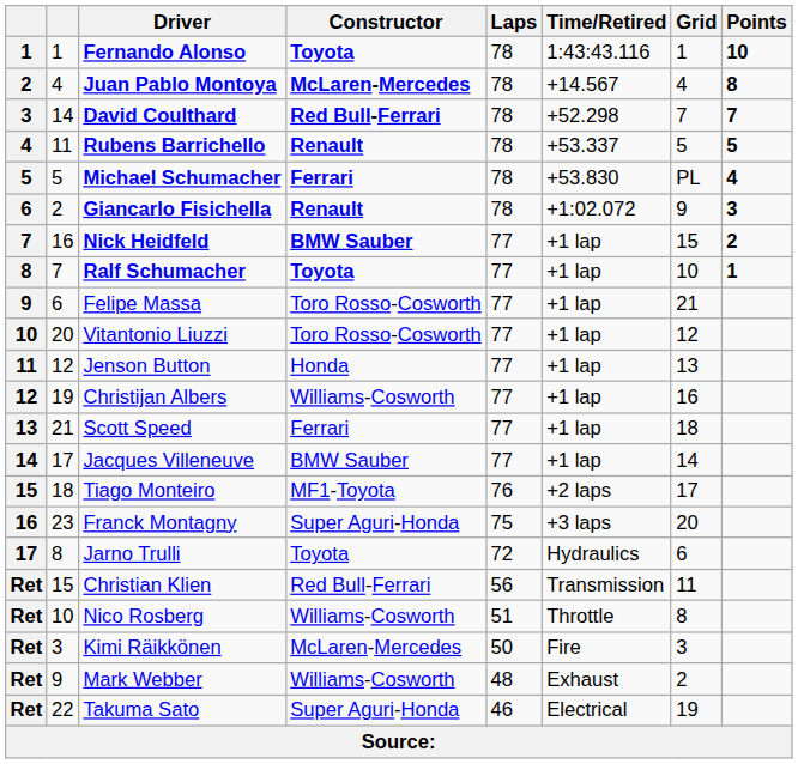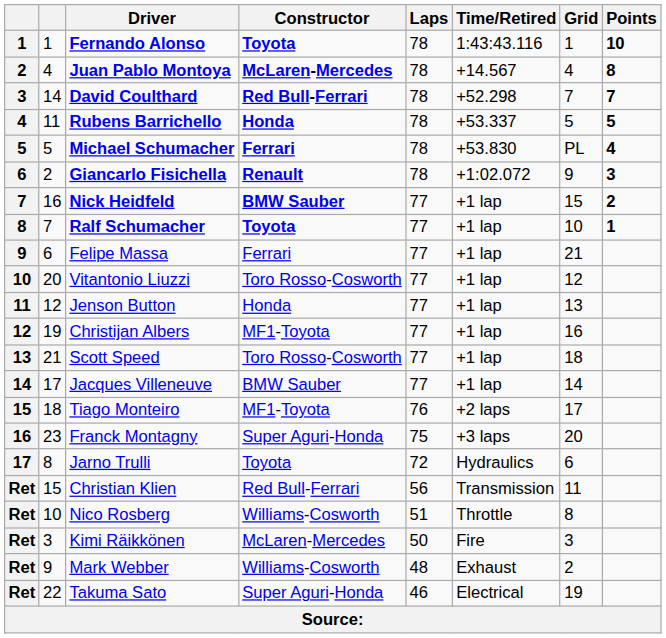Rubens Barrichello | Constructor: Renault -> Honda
Felipe Massa | Constructor: Toro Rosso-Cosworth -> Ferrari
Christijan Albers | Constructor: Williams-Cosworth -> MF1-Toyota
Scott Speed | Constructor: Ferrari -> Toro Rosso-Cosworth
